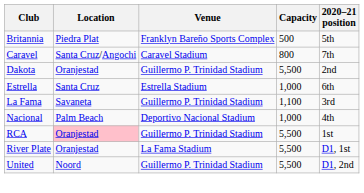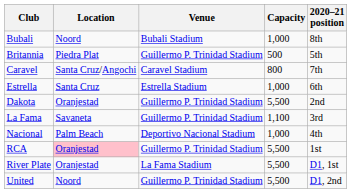+ row: Bubali | Noord | Bubali Stadium | 1,000 | 8th
Britannia | Venue: Franklyn Bareño Sports Complex -> Guillermo P. Trinidad Stadium
rows swapped: Dakota <-> Estrella
